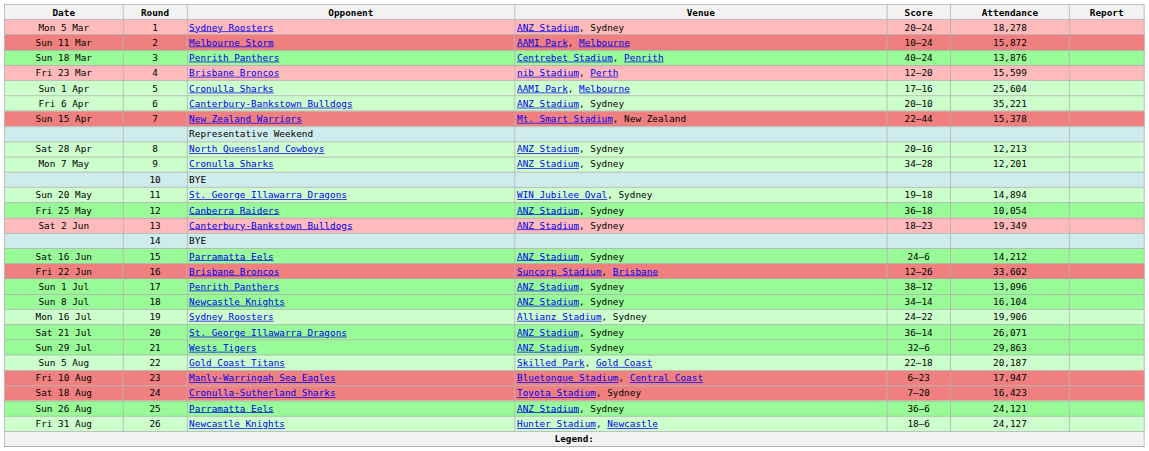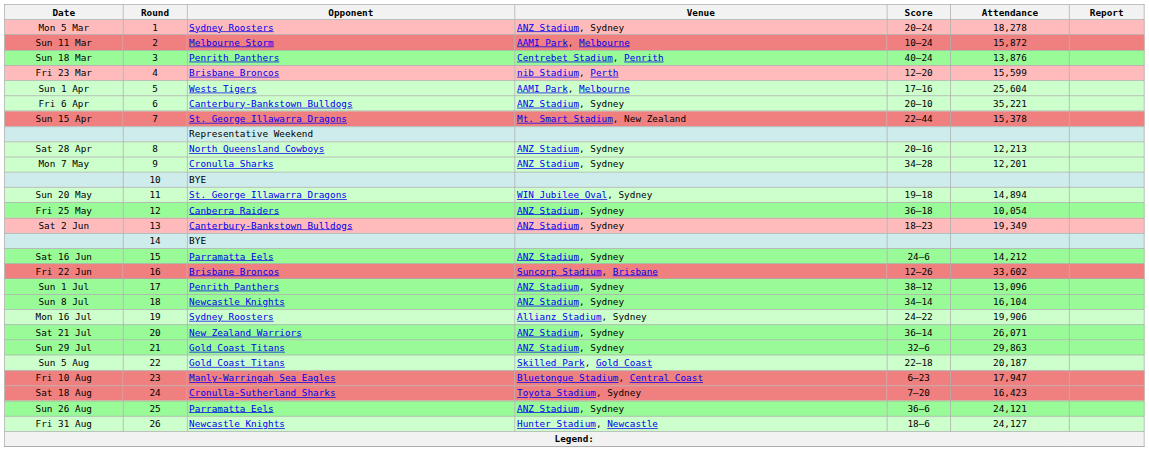Sun 1 Apr | Opponent: Cronulla Sharks -> Wests Tigers
Sun 15 Apr | Opponent: New Zealand Warriors -> St. George Illawarra Dragons
Sat 21 Jul | Opponent: St. George Illawarra Dragons -> New Zealand Warriors
Sun 29 Jul | Opponent: Wests Tigers -> Gold Coast Titans
